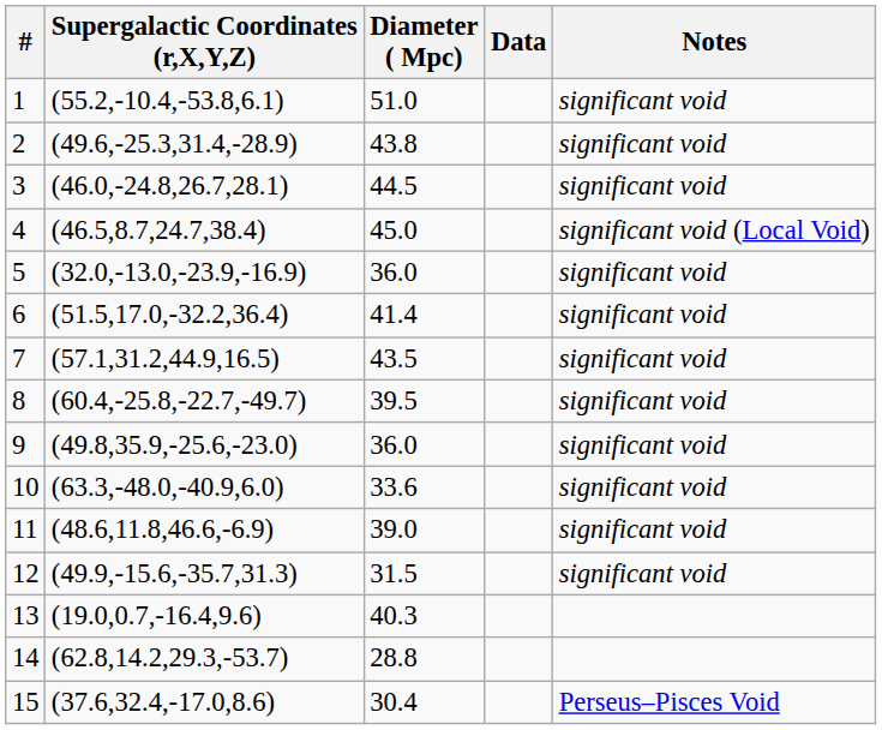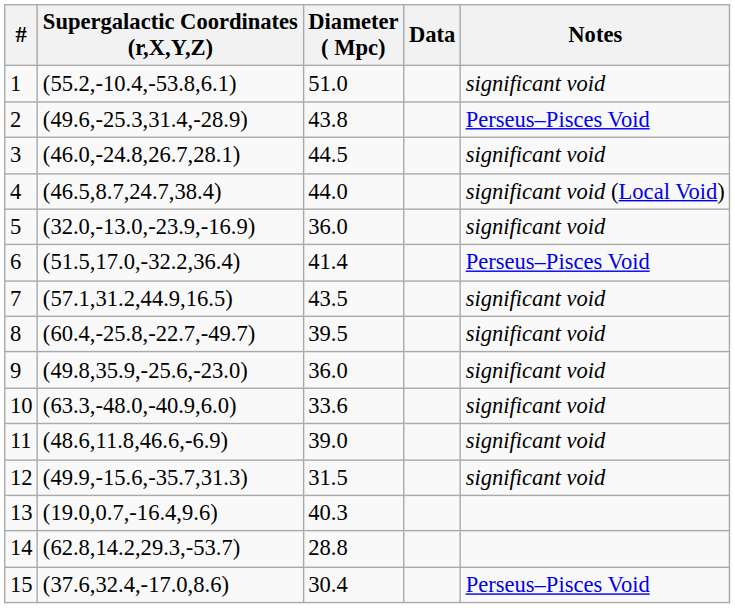2 | Notes: significant void -> Perseus–Pisces Void
4 | Diameter ( Mpc): 45.0 -> 44.0
6 | Notes: significant void -> Perseus–Pisces Void
